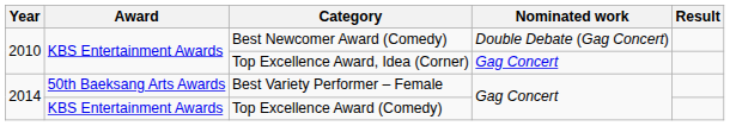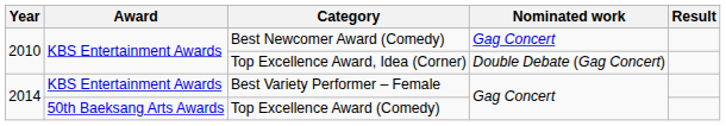Best Newcomer Award (Comedy) | Nominated work: Double Debate (Gag Concert) -> Gag Concert
Top Excellence Award, Idea (Corner) | Nominated work: Gag Concert -> Double Debate (Gag Concert)
Best Variety Performer – Female | Award: 50th Baeksang Arts Awards -> KBS Entertainment Awards
Top Excellence Award (Comedy) | Award: KBS Entertainment Awards -> 50th Baeksang Arts Awards
